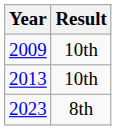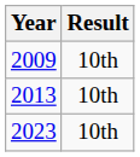2023 | Result: 8th -> 10th
